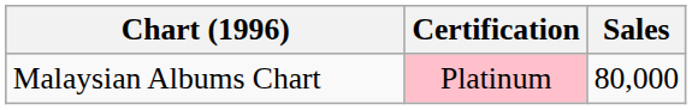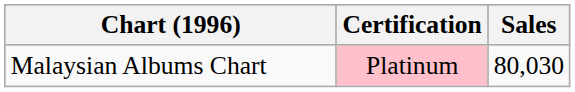Malaysian Albums Chart | Sales: 80,000 -> 80,030
